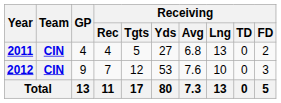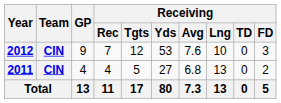rows swapped: 2011 <-> 2012
